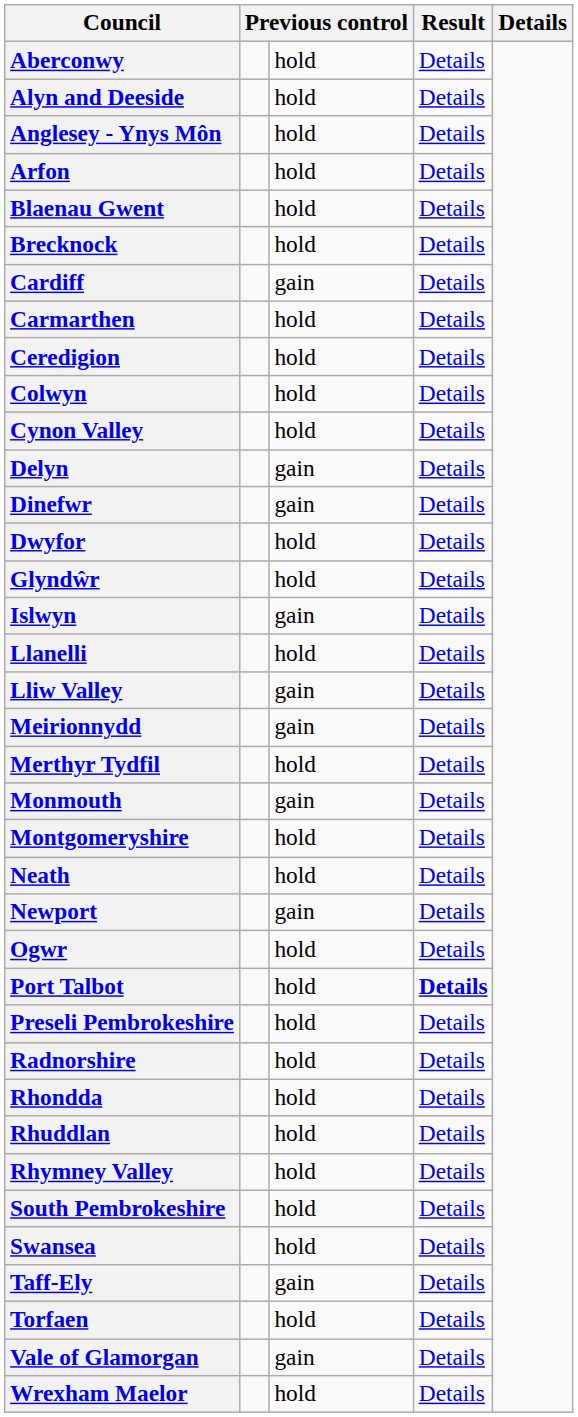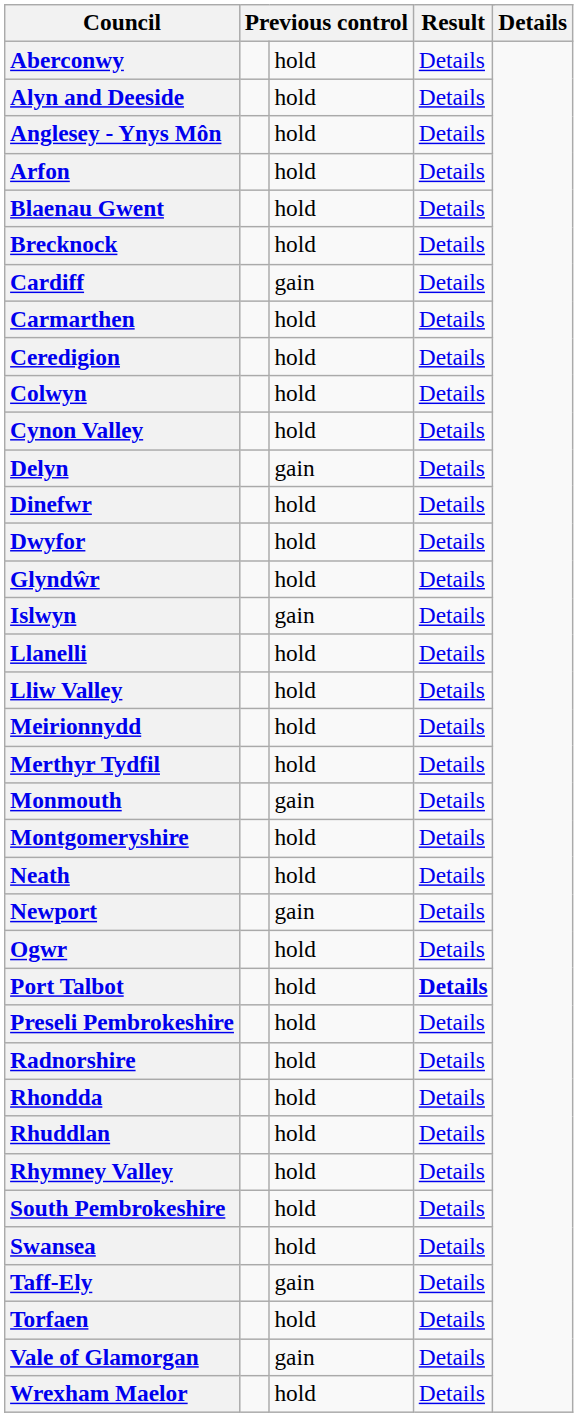Dinefwr | column 3: gain -> hold
Lliw Valley | column 3: gain -> hold
Meirionnydd | column 3: gain -> hold
